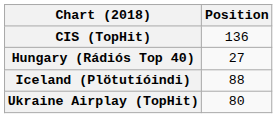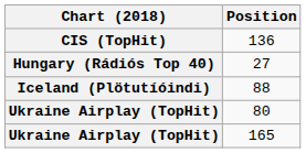+ row: Ukraine Airplay (TopHit) | 165
